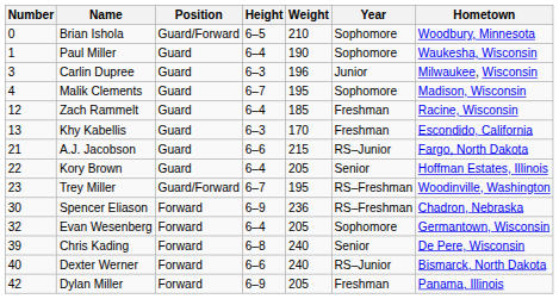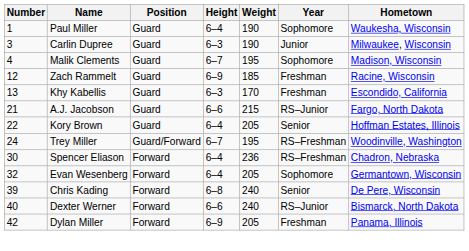- row: 0 | Brian Ishola | Guard/Forward | 6–5 | 210 | Sophomore | Woodbury, Minnesota
Carlin Dupree | Weight: 196 -> 190
Zach Rammelt | Height: 6–4 -> 6–9
Trey Miller | Number: 23 -> 24
Spencer Eliason | Height: 6–9 -> 6–4
